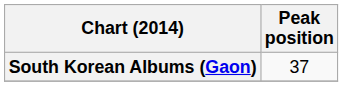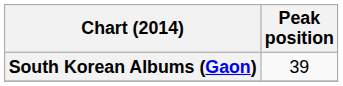South Korean Albums (Gaon) | Peak position: 37 -> 39
